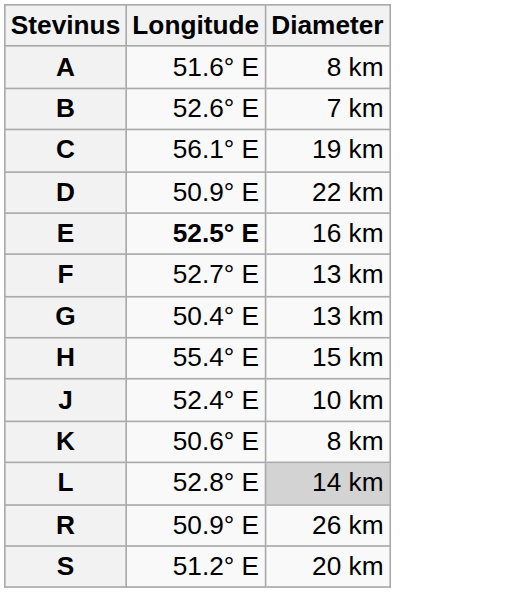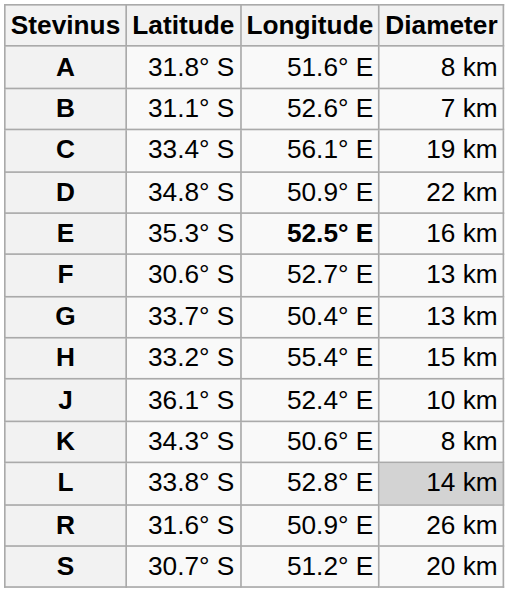+ column: Latitude | 31.8° S | 31.1° S | 33.4° S | 34.8° S | 35.3° S | 30.6° S | 33.7° S | 33.2° S | 36.1° S | 34.3° S | 33.8° S | 31.6° S | 30.7° S
